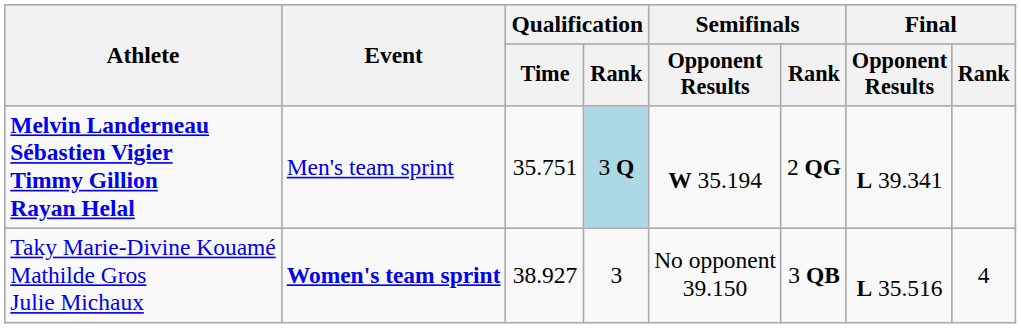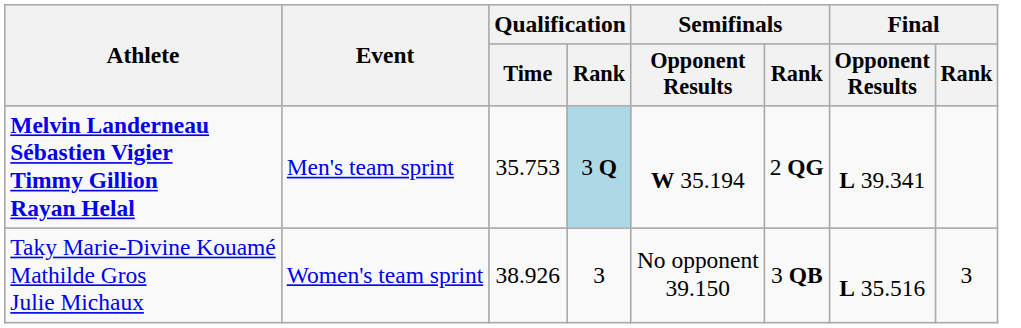Melvin Landerneau Sébastien Vigier Timmy Gillion Rayan Helal | Qualification / Time: 35.751 -> 35.753
Taky Marie-Divine Kouamé Mathilde Gros Julie Michaux | Event: bold -> normal
Taky Marie-Divine Kouamé Mathilde Gros Julie Michaux | Qualification / Time: 38.927 -> 38.926
Taky Marie-Divine Kouamé Mathilde Gros Julie Michaux | Final / Rank: 4 -> 3
